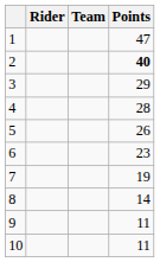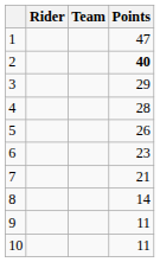7 | Points: 19 -> 21
